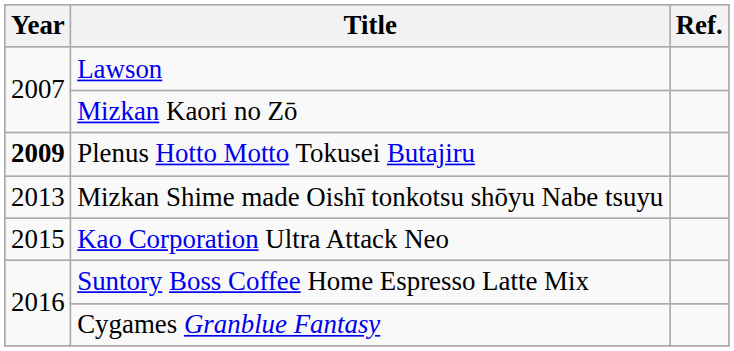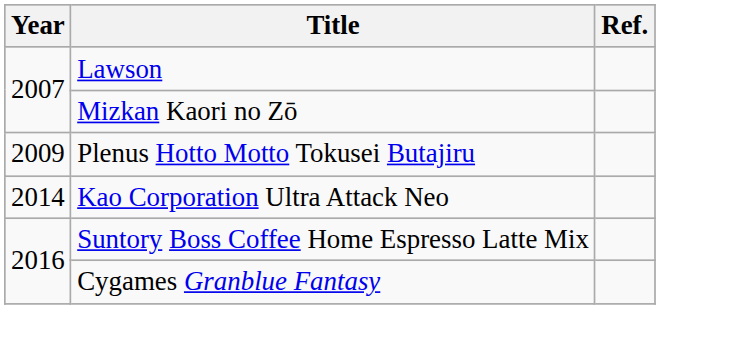Plenus Hotto Motto Tokusei Butajiru | Year: bold -> normal
- row: 2013 | Mizkan Shime made Oishī tonkotsu shōyu Nabe tsuyu
Kao Corporation Ultra Attack Neo | Year: 2015 -> 2014
